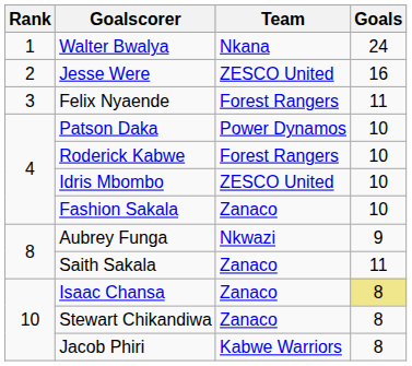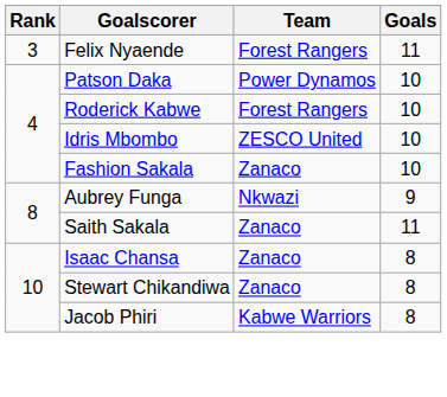- row: 1 | Walter Bwalya | Nkana | 24
- row: 2 | Jesse Were | ZESCO United | 16
Isaac Chansa | Goals: khaki background -> no background
